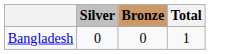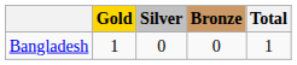+ column: Gold | 1
